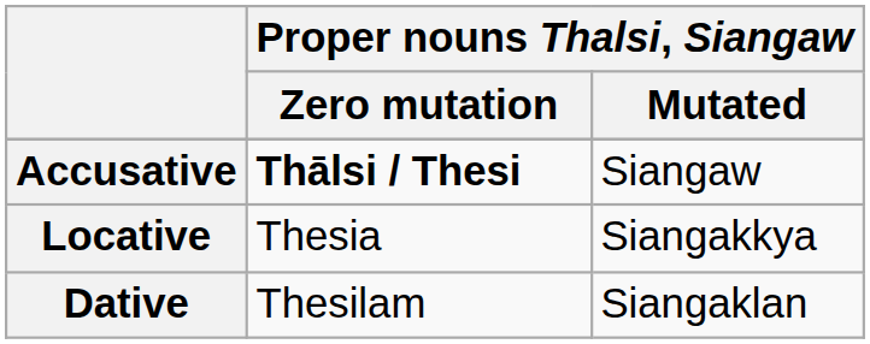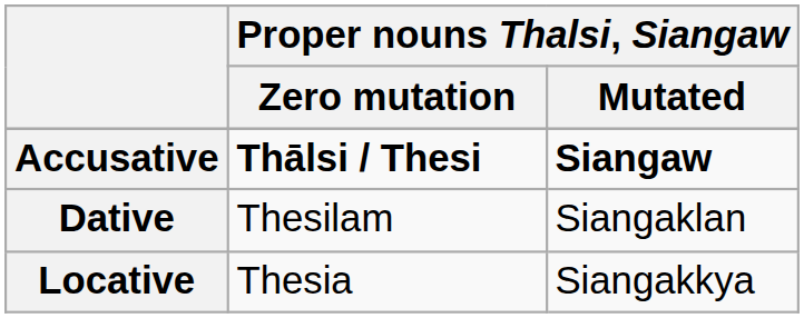Accusative | Proper nouns Thalsi, Siangaw / Mutated: normal -> bold
rows swapped: Dative <-> Locative
